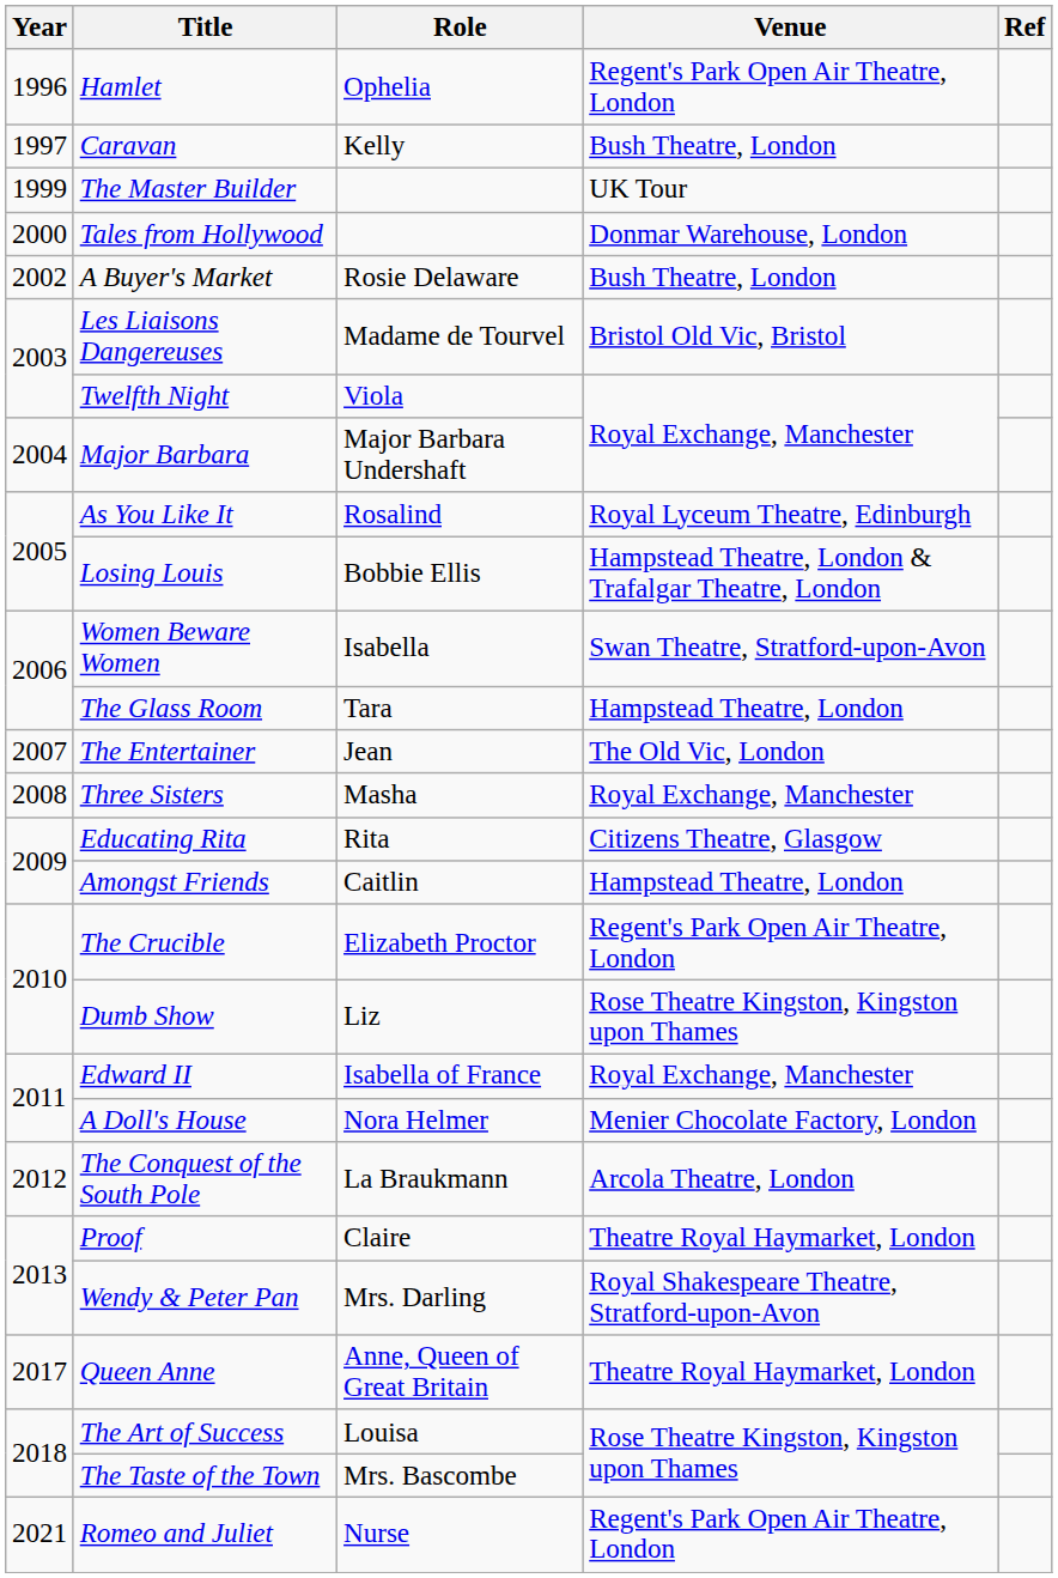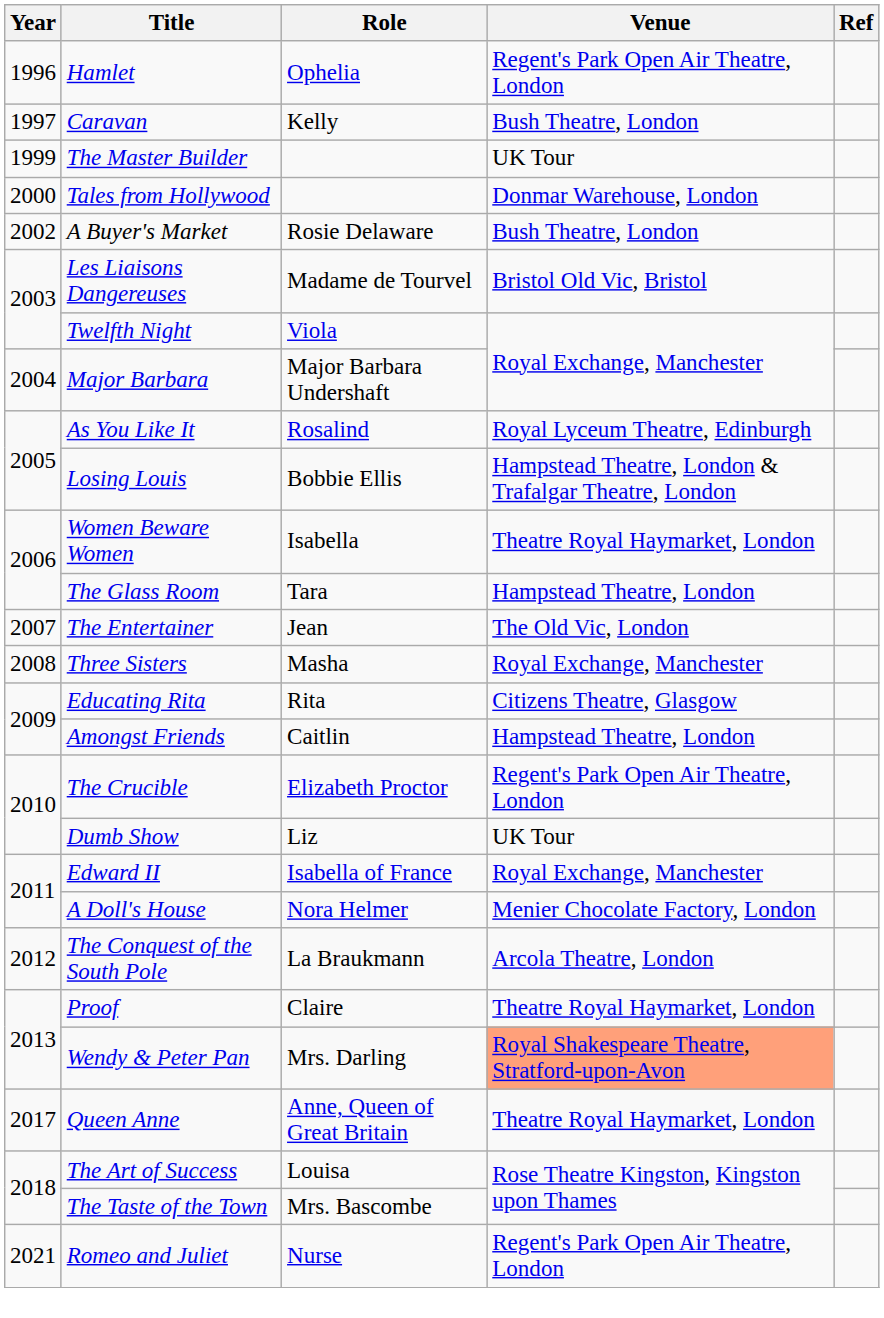Women Beware Women | Venue: Swan Theatre, Stratford-upon-Avon -> Theatre Royal Haymarket, London
Dumb Show | Venue: Rose Theatre Kingston, Kingston upon Thames -> UK Tour
Wendy & Peter Pan | Venue: no background -> lightsalmon background
